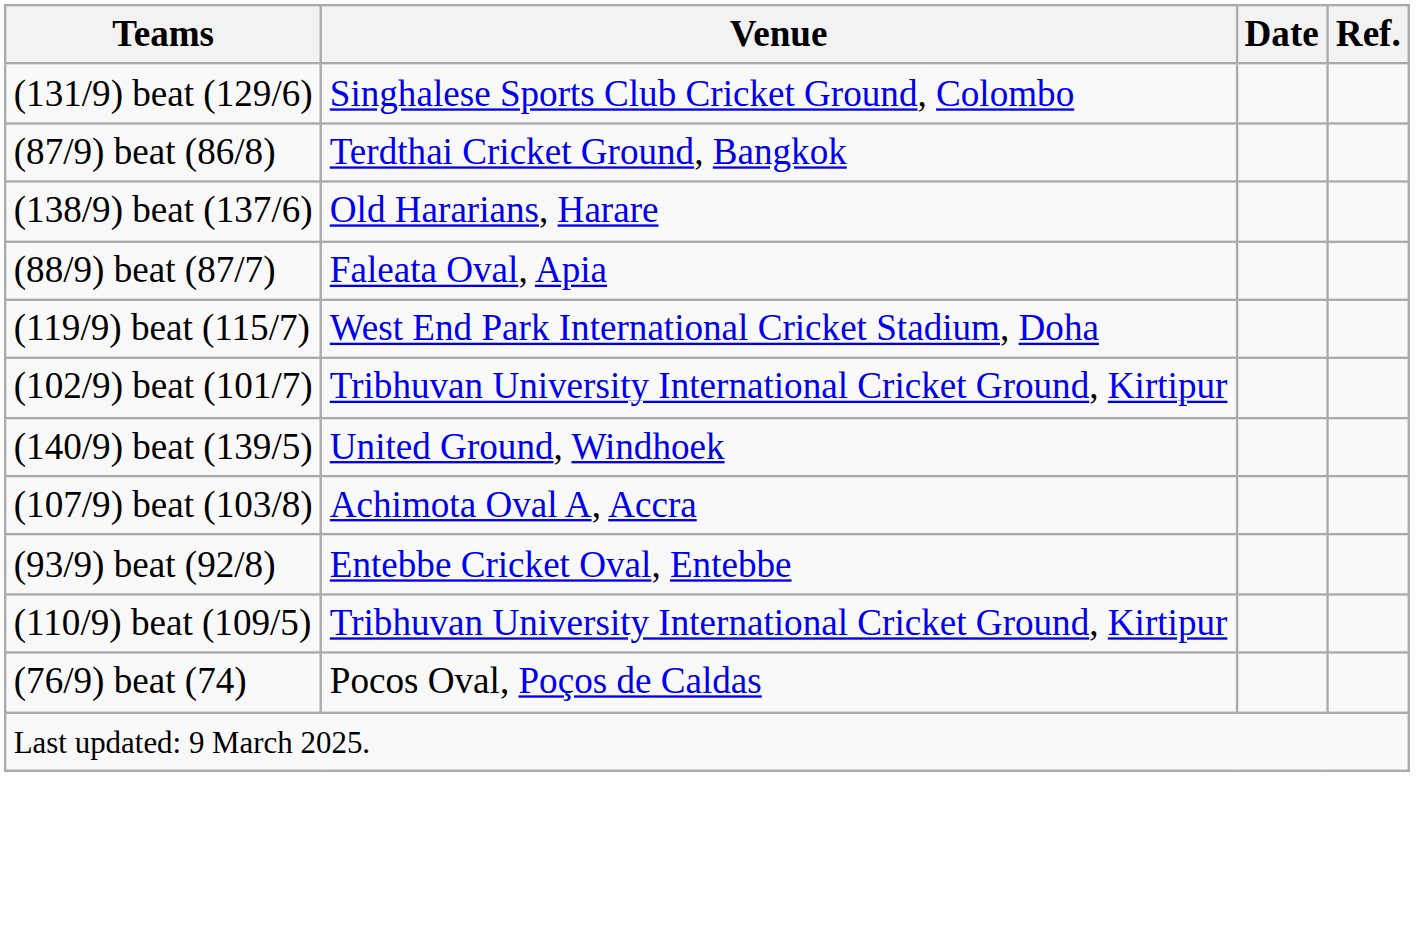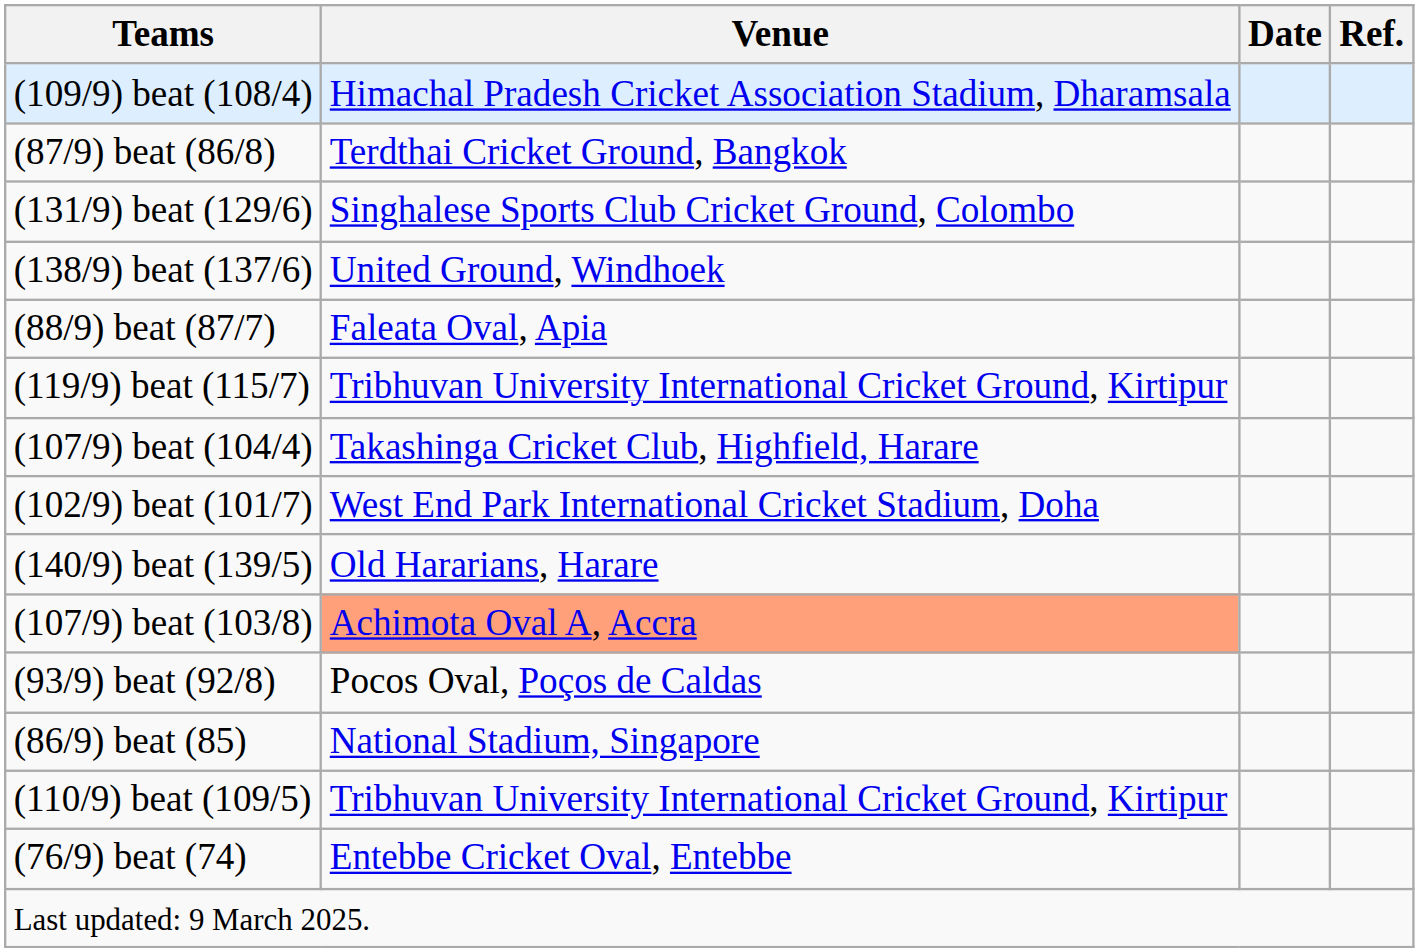+ row: (109/9) beat (108/4) | Himachal Pradesh Cricket Association Stadium, Dharamsala
rows swapped: (131/9) beat (129/6) <-> (87/9) beat (86/8)
(138/9) beat (137/6) | Venue: Old Hararians, Harare -> United Ground, Windhoek
(119/9) beat (115/7) | Venue: West End Park International Cricket Stadium, Doha -> Tribhuvan University International Cricket Ground, Kirtipur
+ row: (107/9) beat (104/4) | Takashinga Cricket Club, Highfield, Harare
(102/9) beat (101/7) | Venue: Tribhuvan University International Cricket Ground, Kirtipur -> West End Park International Cricket Stadium, Doha
(140/9) beat (139/5) | Venue: United Ground, Windhoek -> Old Hararians, Harare
(107/9) beat (103/8) | Venue: no background -> lightsalmon background
(93/9) beat (92/8) | Venue: Entebbe Cricket Oval, Entebbe -> Pocos Oval, Poços de Caldas
+ row: (86/9) beat (85) | National Stadium, Singapore
(76/9) beat (74) | Venue: Pocos Oval, Poços de Caldas -> Entebbe Cricket Oval, Entebbe
